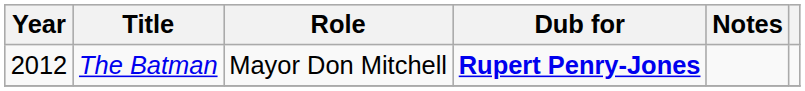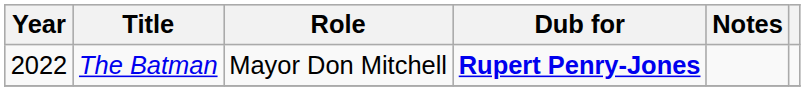The Batman | Year: 2012 -> 2022
